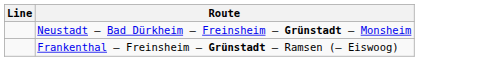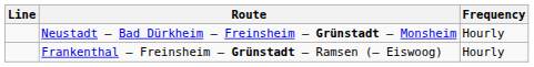+ column: Frequency | Hourly | Hourly
